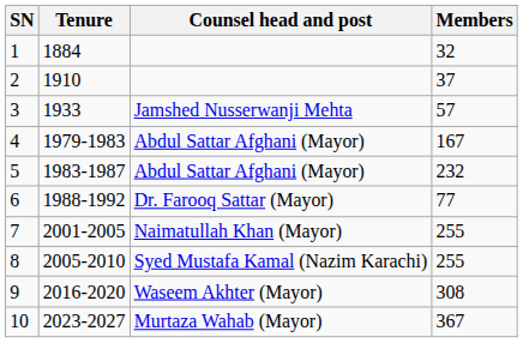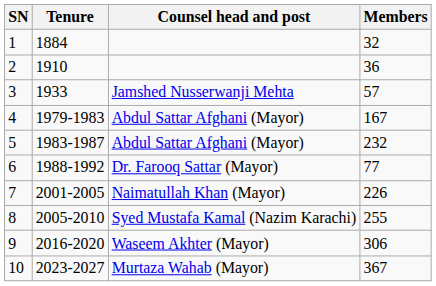2 | Members: 37 -> 36
7 | Members: 255 -> 226
9 | Members: 308 -> 306
